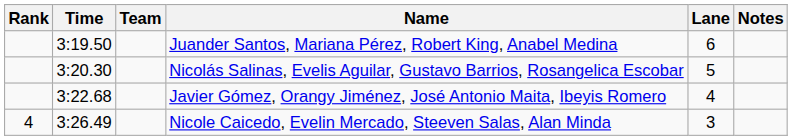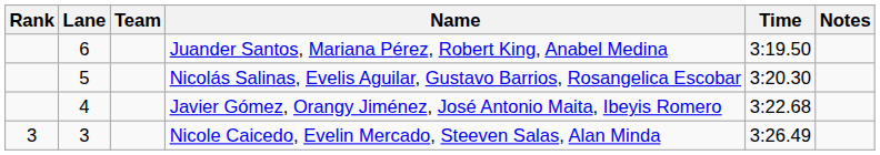columns swapped: Lane <-> Time
Nicole Caicedo, Evelin Mercado, Steeven Salas, Alan Minda | Rank: 4 -> 3
